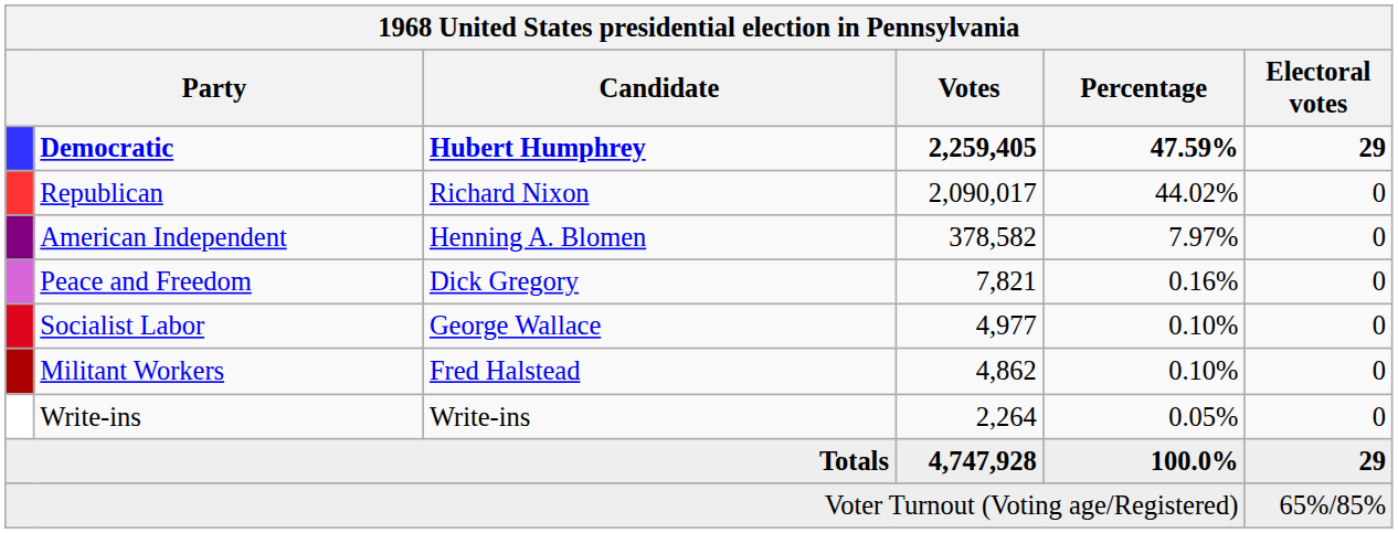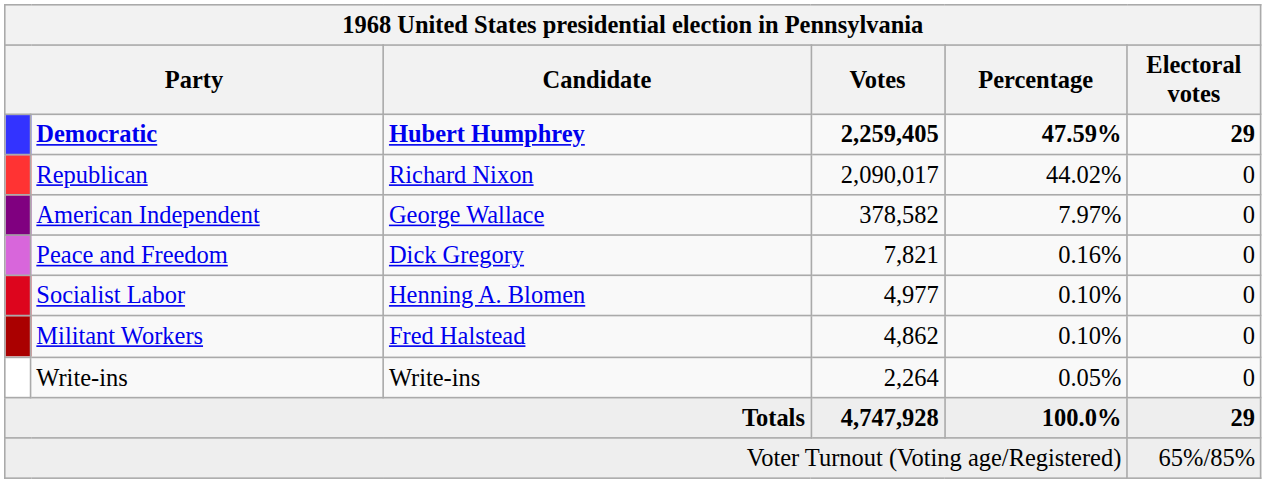American Independent | Candidate: Henning A. Blomen -> George Wallace
Socialist Labor | Candidate: George Wallace -> Henning A. Blomen
